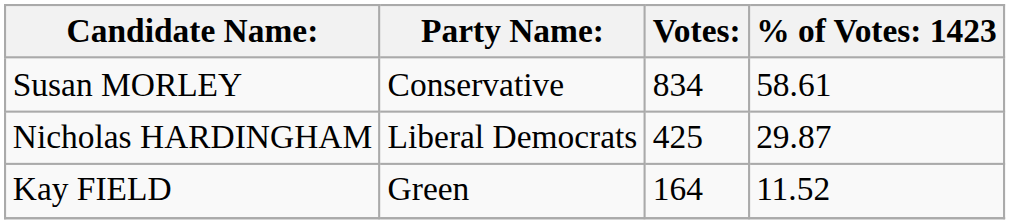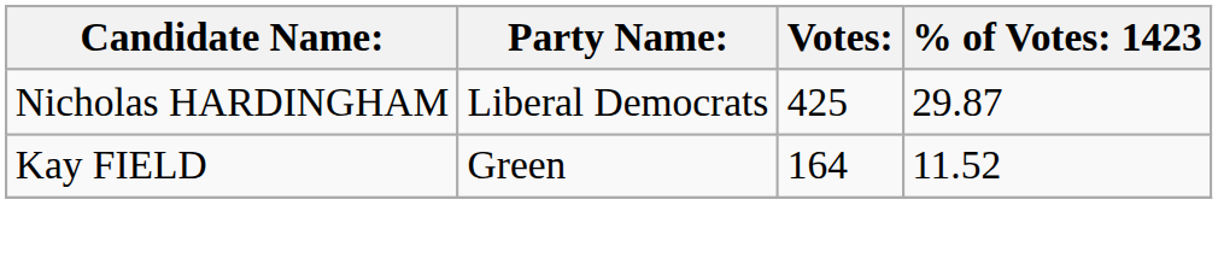- row: Susan MORLEY | Conservative | 834 | 58.61
